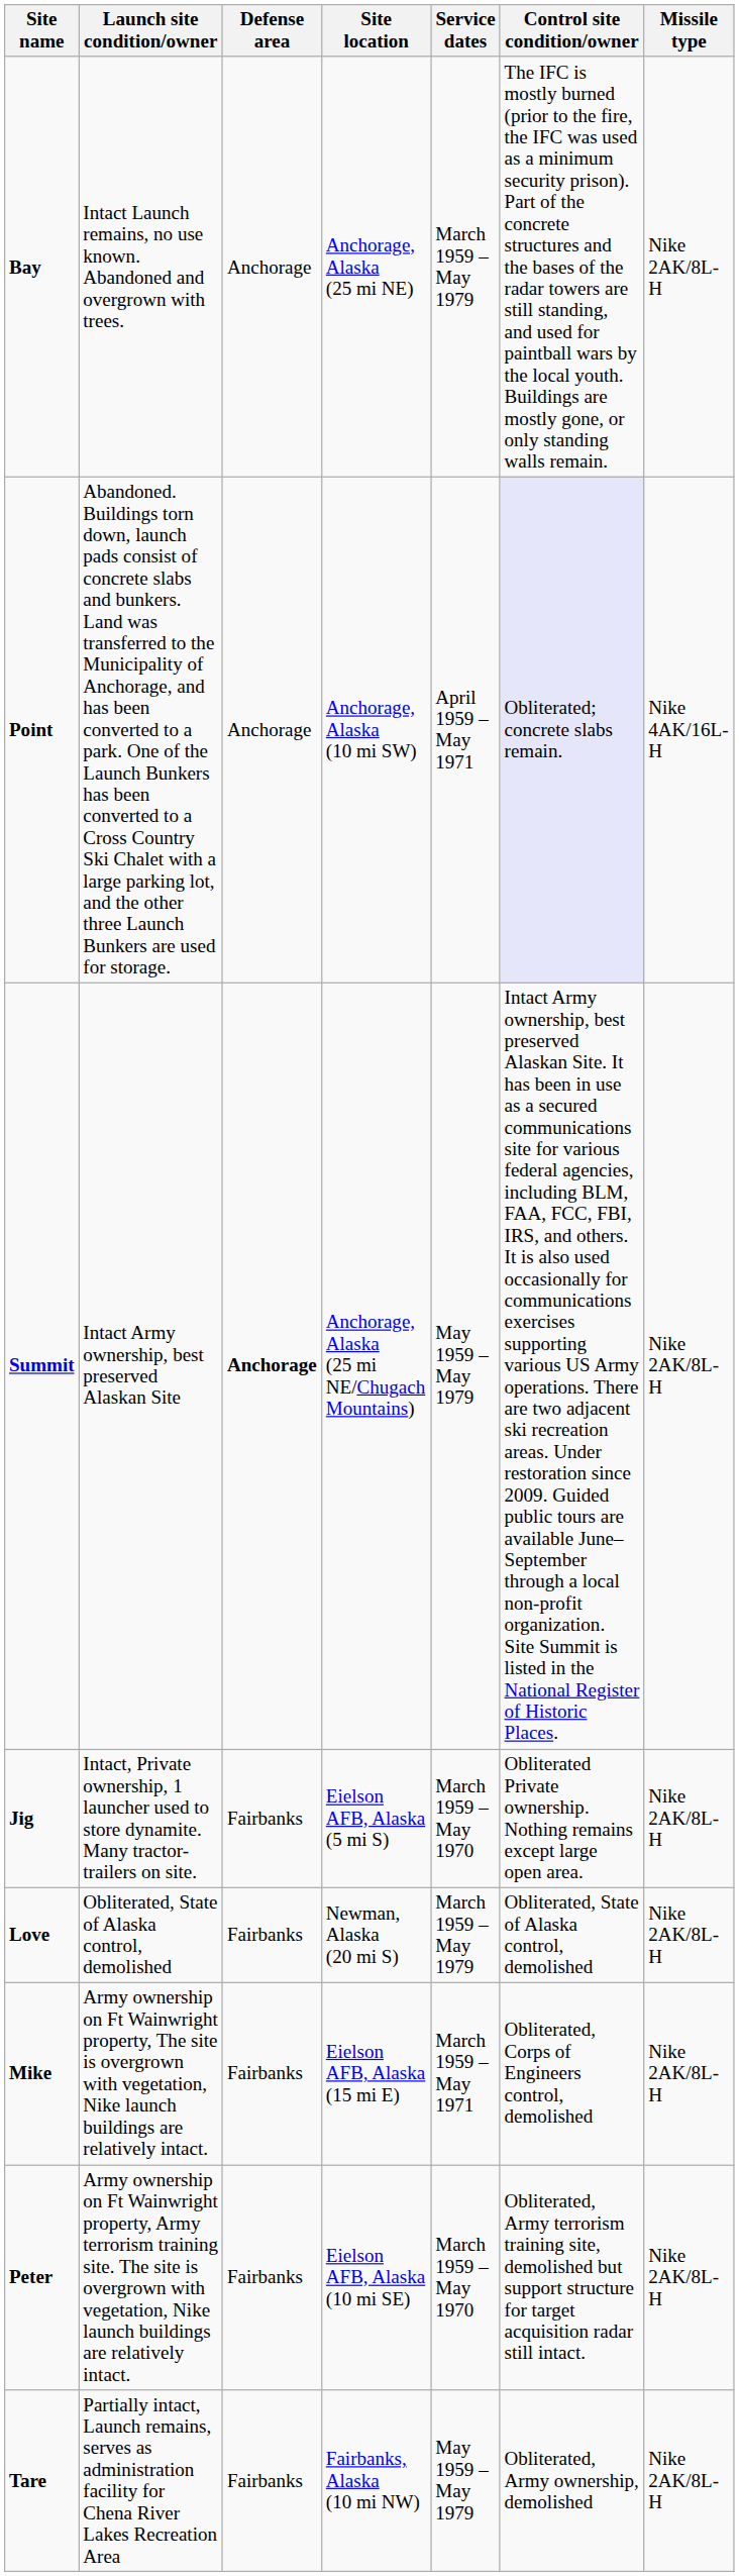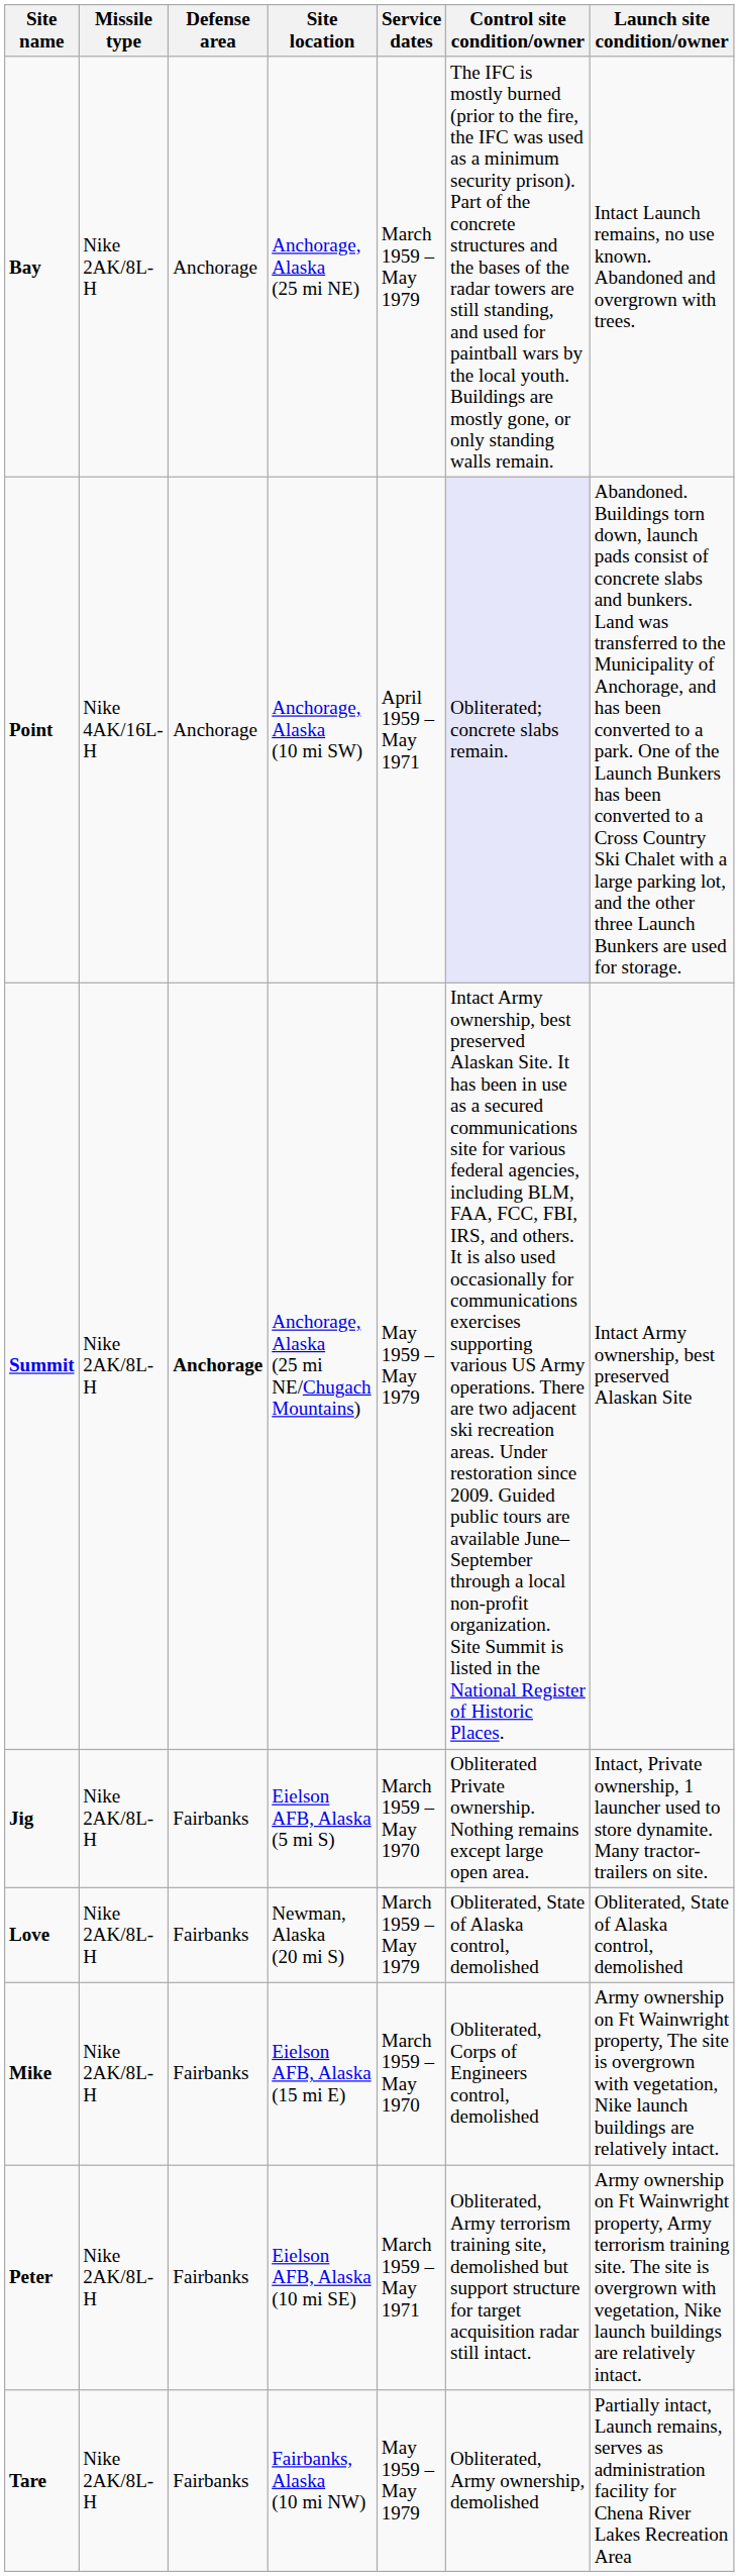columns swapped: Missile type <-> Launch site condition/owner
Mike | Service dates: March 1959 – May 1971 -> March 1959 – May 1970
Peter | Service dates: March 1959 – May 1970 -> March 1959 – May 1971
